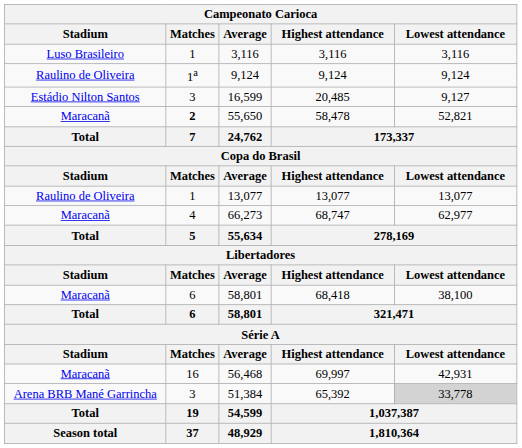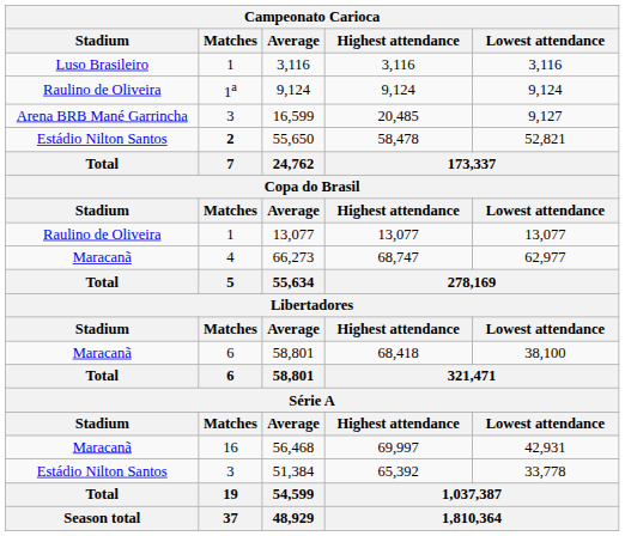16,599 | Campeonato Carioca / Stadium: Estádio Nilton Santos -> Arena BRB Mané Garrincha
55,650 | Campeonato Carioca / Stadium: Maracanã -> Estádio Nilton Santos
51,384 | Campeonato Carioca / Stadium: Arena BRB Mané Garrincha -> Estádio Nilton Santos
51,384 | Campeonato Carioca / Lowest attendance: lightgrey background -> no background
